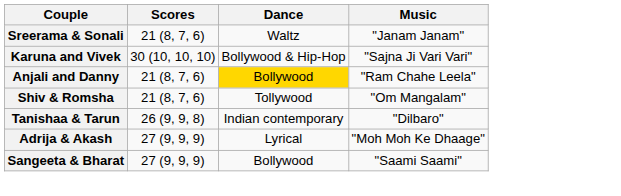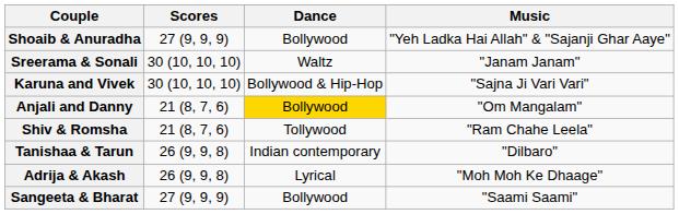+ row: Shoaib & Anuradha | 27 (9, 9, 9) | Bollywood | "Yeh Ladka Hai Allah" & "Sajanji Ghar Aaye"
Sreerama & Sonali | Scores: 21 (8, 7, 6) -> 30 (10, 10, 10)
Anjali and Danny | Music: "Ram Chahe Leela" -> "Om Mangalam"
Shiv & Romsha | Music: "Om Mangalam" -> "Ram Chahe Leela"
Adrija & Akash | Scores: 27 (9, 9, 9) -> 26 (9, 9, 8)
